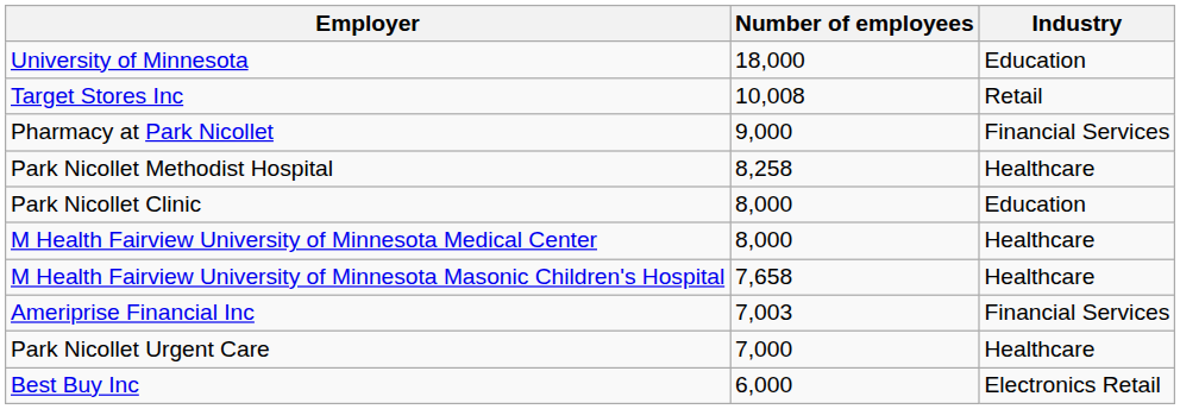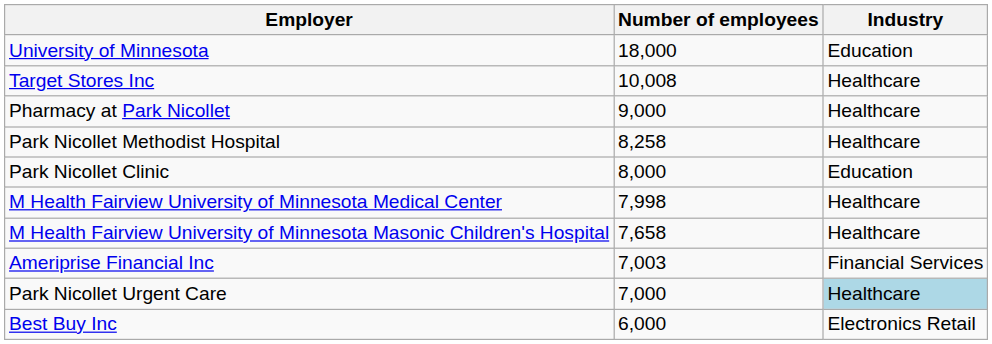Target Stores Inc | Industry: Retail -> Healthcare
Pharmacy at Park Nicollet | Industry: Financial Services -> Healthcare
M Health Fairview University of Minnesota Medical Center | Number of employees: 8,000 -> 7,998
Park Nicollet Urgent Care | Industry: no background -> lightblue background
